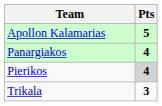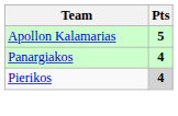- row: Trikala | 3
